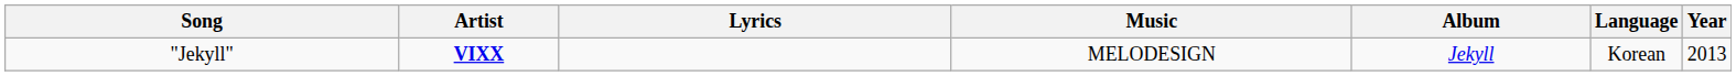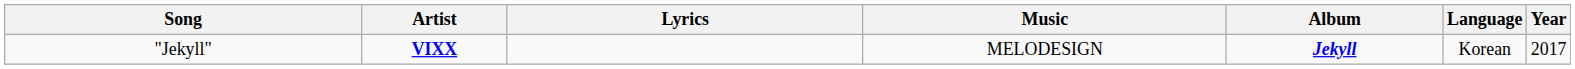"Jekyll" | Album: normal -> bold
"Jekyll" | Year: 2013 -> 2017
